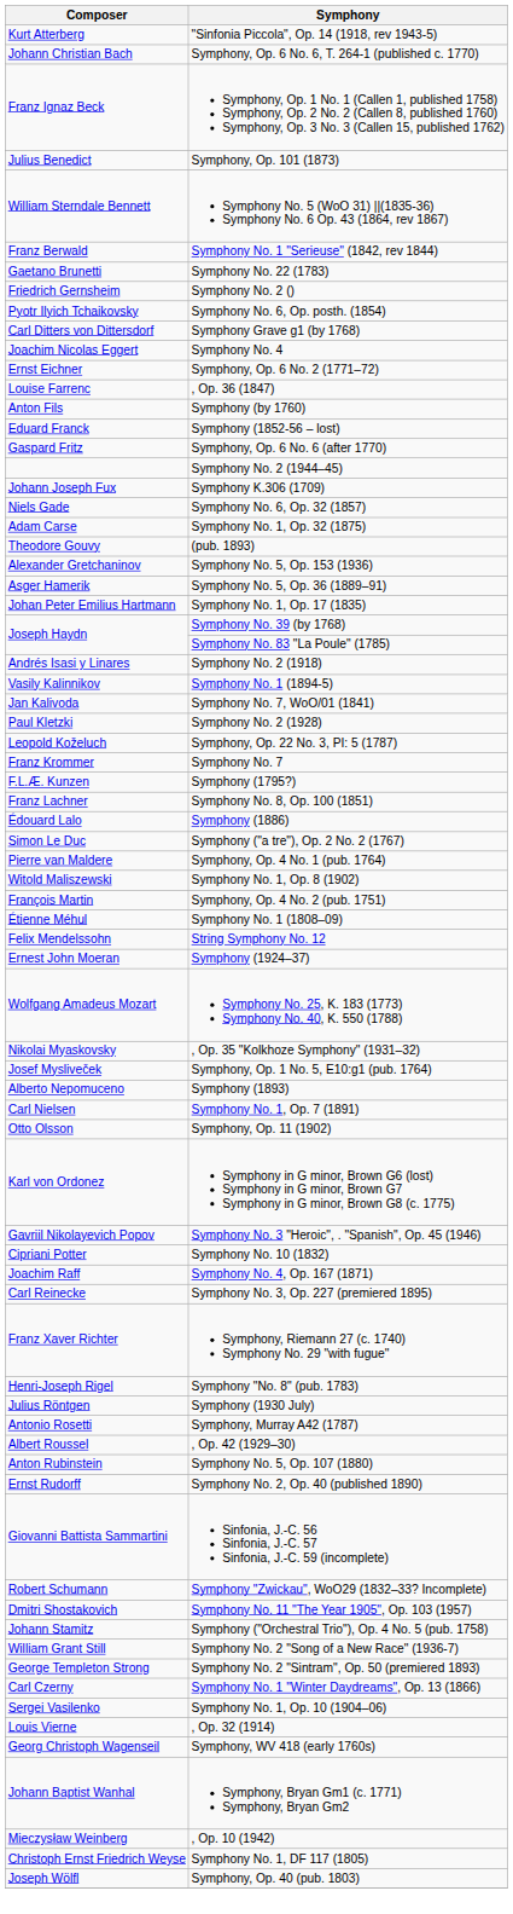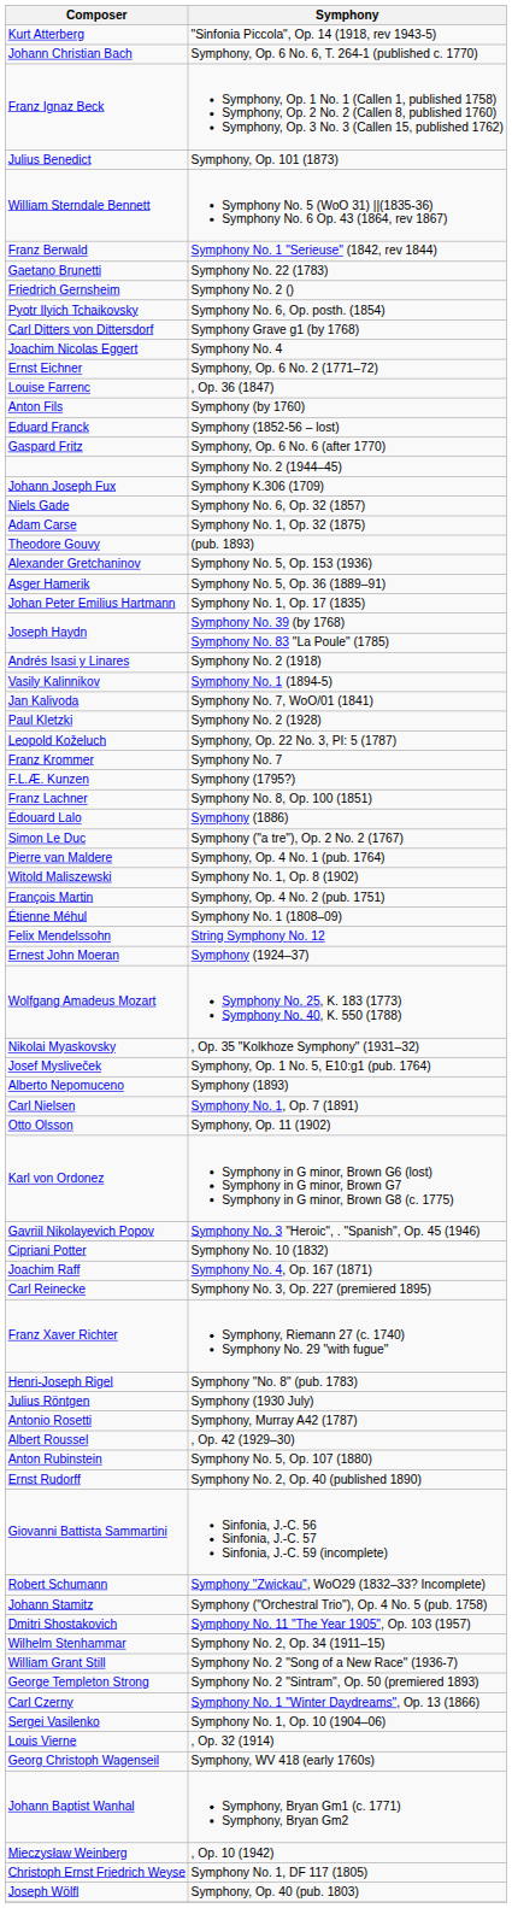rows swapped: Symphony No. 11 "The Year 1905", Op. 103 (1957) <-> Symphony ("Orchestral Trio"), Op. 4 No. 5 (pub. 1758)
+ row: Wilhelm Stenhammar | Symphony No. 2, Op. 34 (1911–15)
